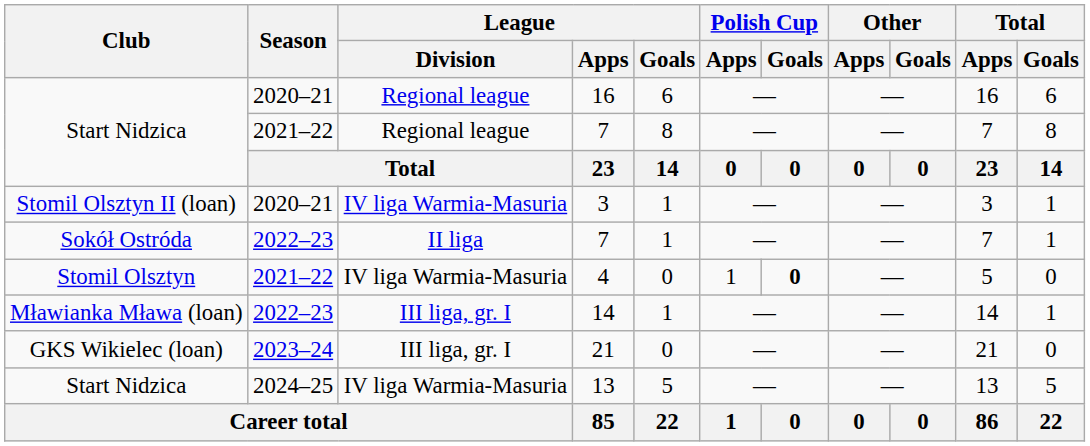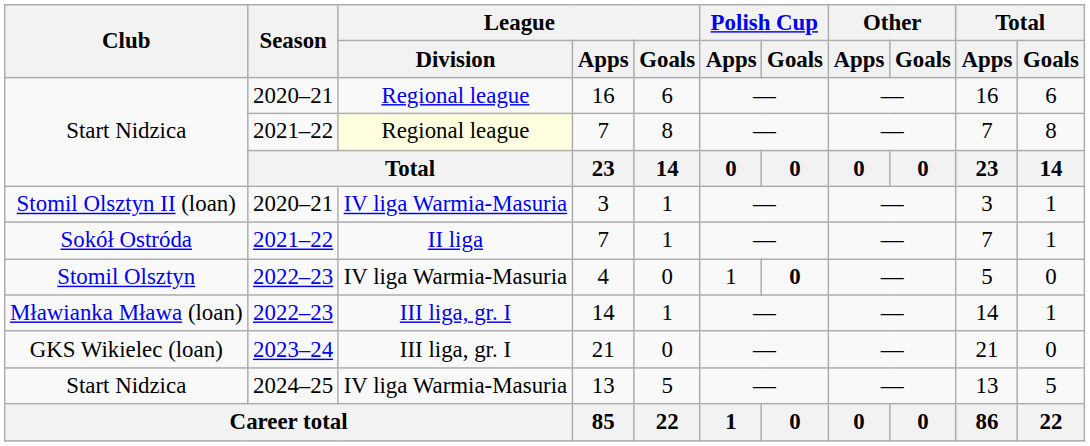Start Nidzica / 7 | League / Division: no background -> lightyellow background
Sokół Ostróda / 7 | Season: 2022–23 -> 2021–22
4 | Season: 2021–22 -> 2022–23
